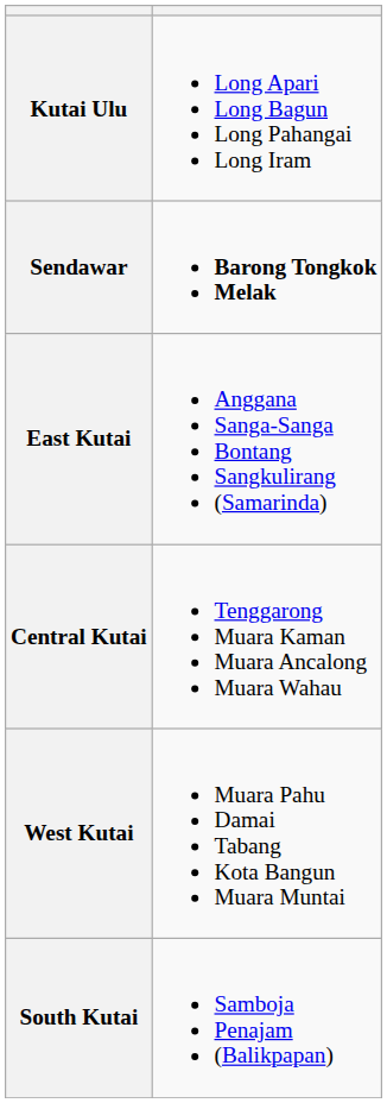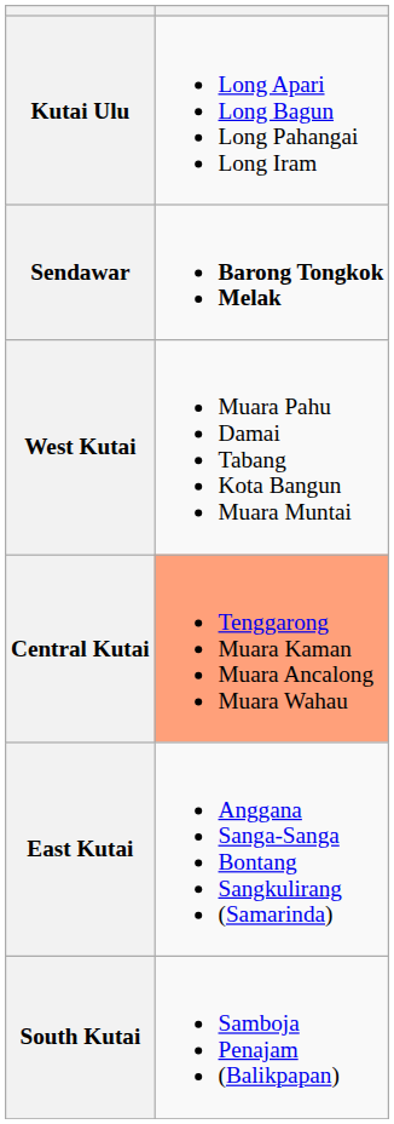rows swapped: West Kutai <-> East Kutai
Central Kutai | column 2: no background -> lightsalmon background
